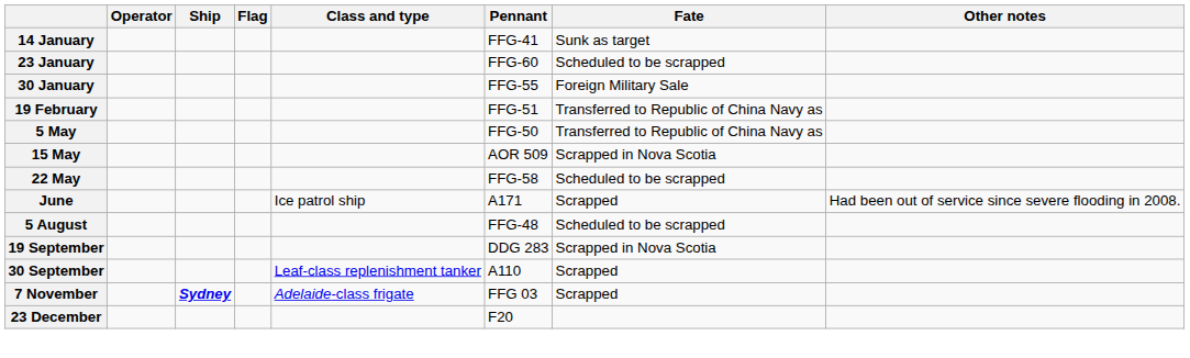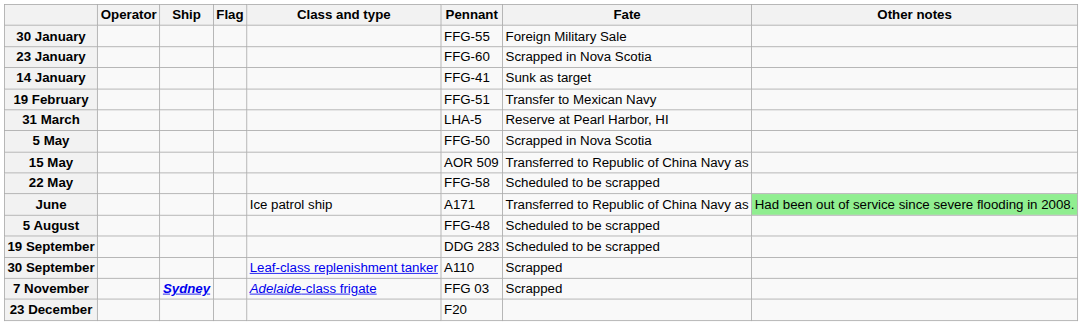rows swapped: 14 January <-> 30 January
23 January | Fate: Scheduled to be scrapped -> Scrapped in Nova Scotia
19 February | Fate: Transferred to Republic of China Navy as -> Transfer to Mexican Navy
+ row: 31 March | LHA-5 | Reserve at Pearl Harbor, HI
5 May | Fate: Transferred to Republic of China Navy as -> Scrapped in Nova Scotia
15 May | Fate: Scrapped in Nova Scotia -> Transferred to Republic of China Navy as
June | Fate: Scrapped -> Transferred to Republic of China Navy as
June | Other notes: no background -> lightgreen background
19 September | Fate: Scrapped in Nova Scotia -> Scheduled to be scrapped
